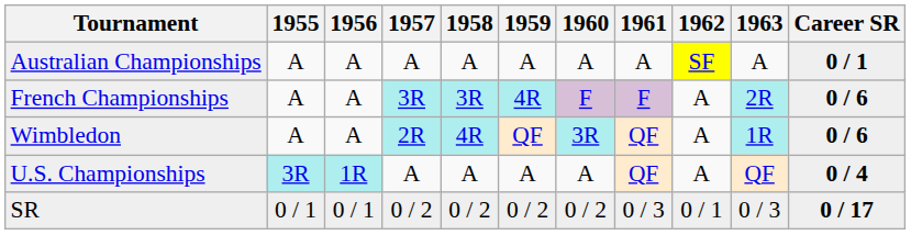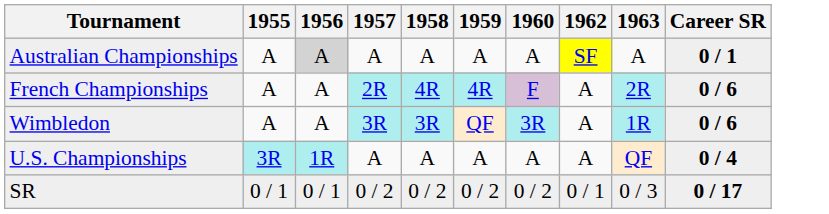- column: 1961 | A | F | QF | QF | 0 / 3
Australian Championships | 1956: no background -> lightgrey background
French Championships | 1957: 3R -> 2R
French Championships | 1958: 3R -> 4R
Wimbledon | 1957: 2R -> 3R
Wimbledon | 1958: 4R -> 3R
